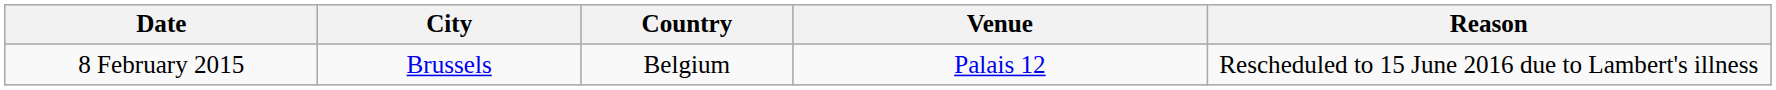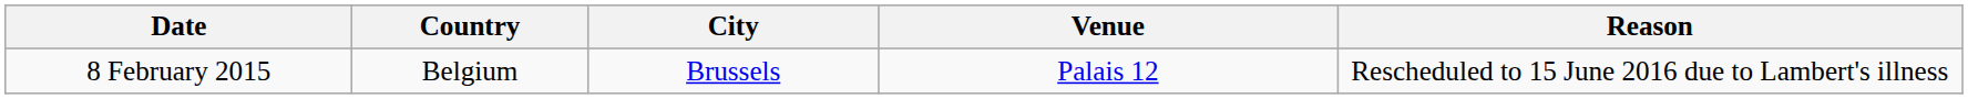columns swapped: City <-> Country
